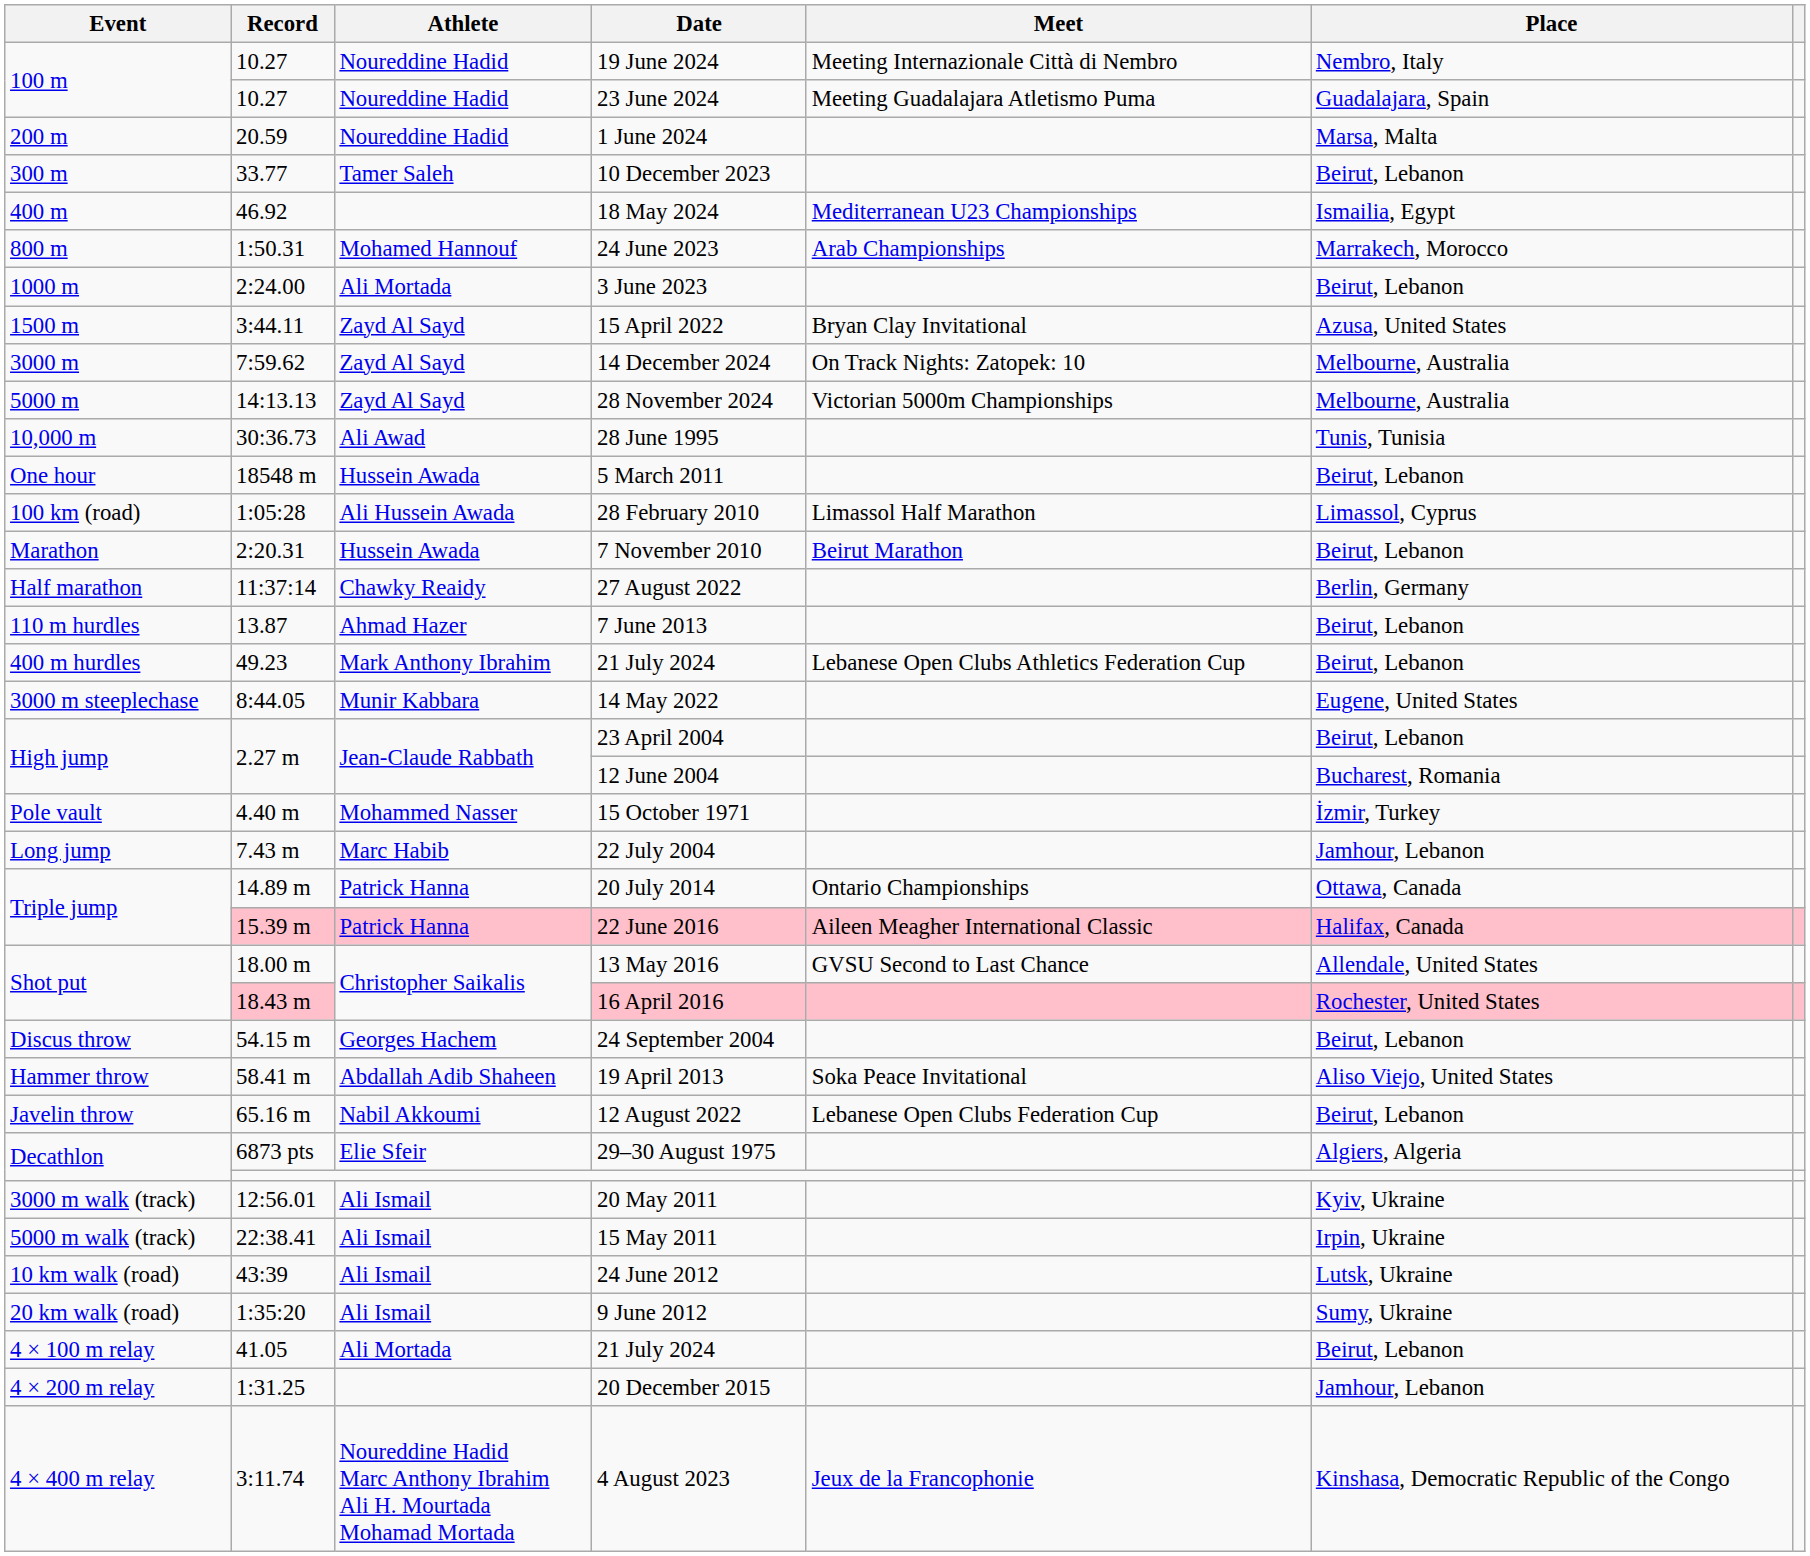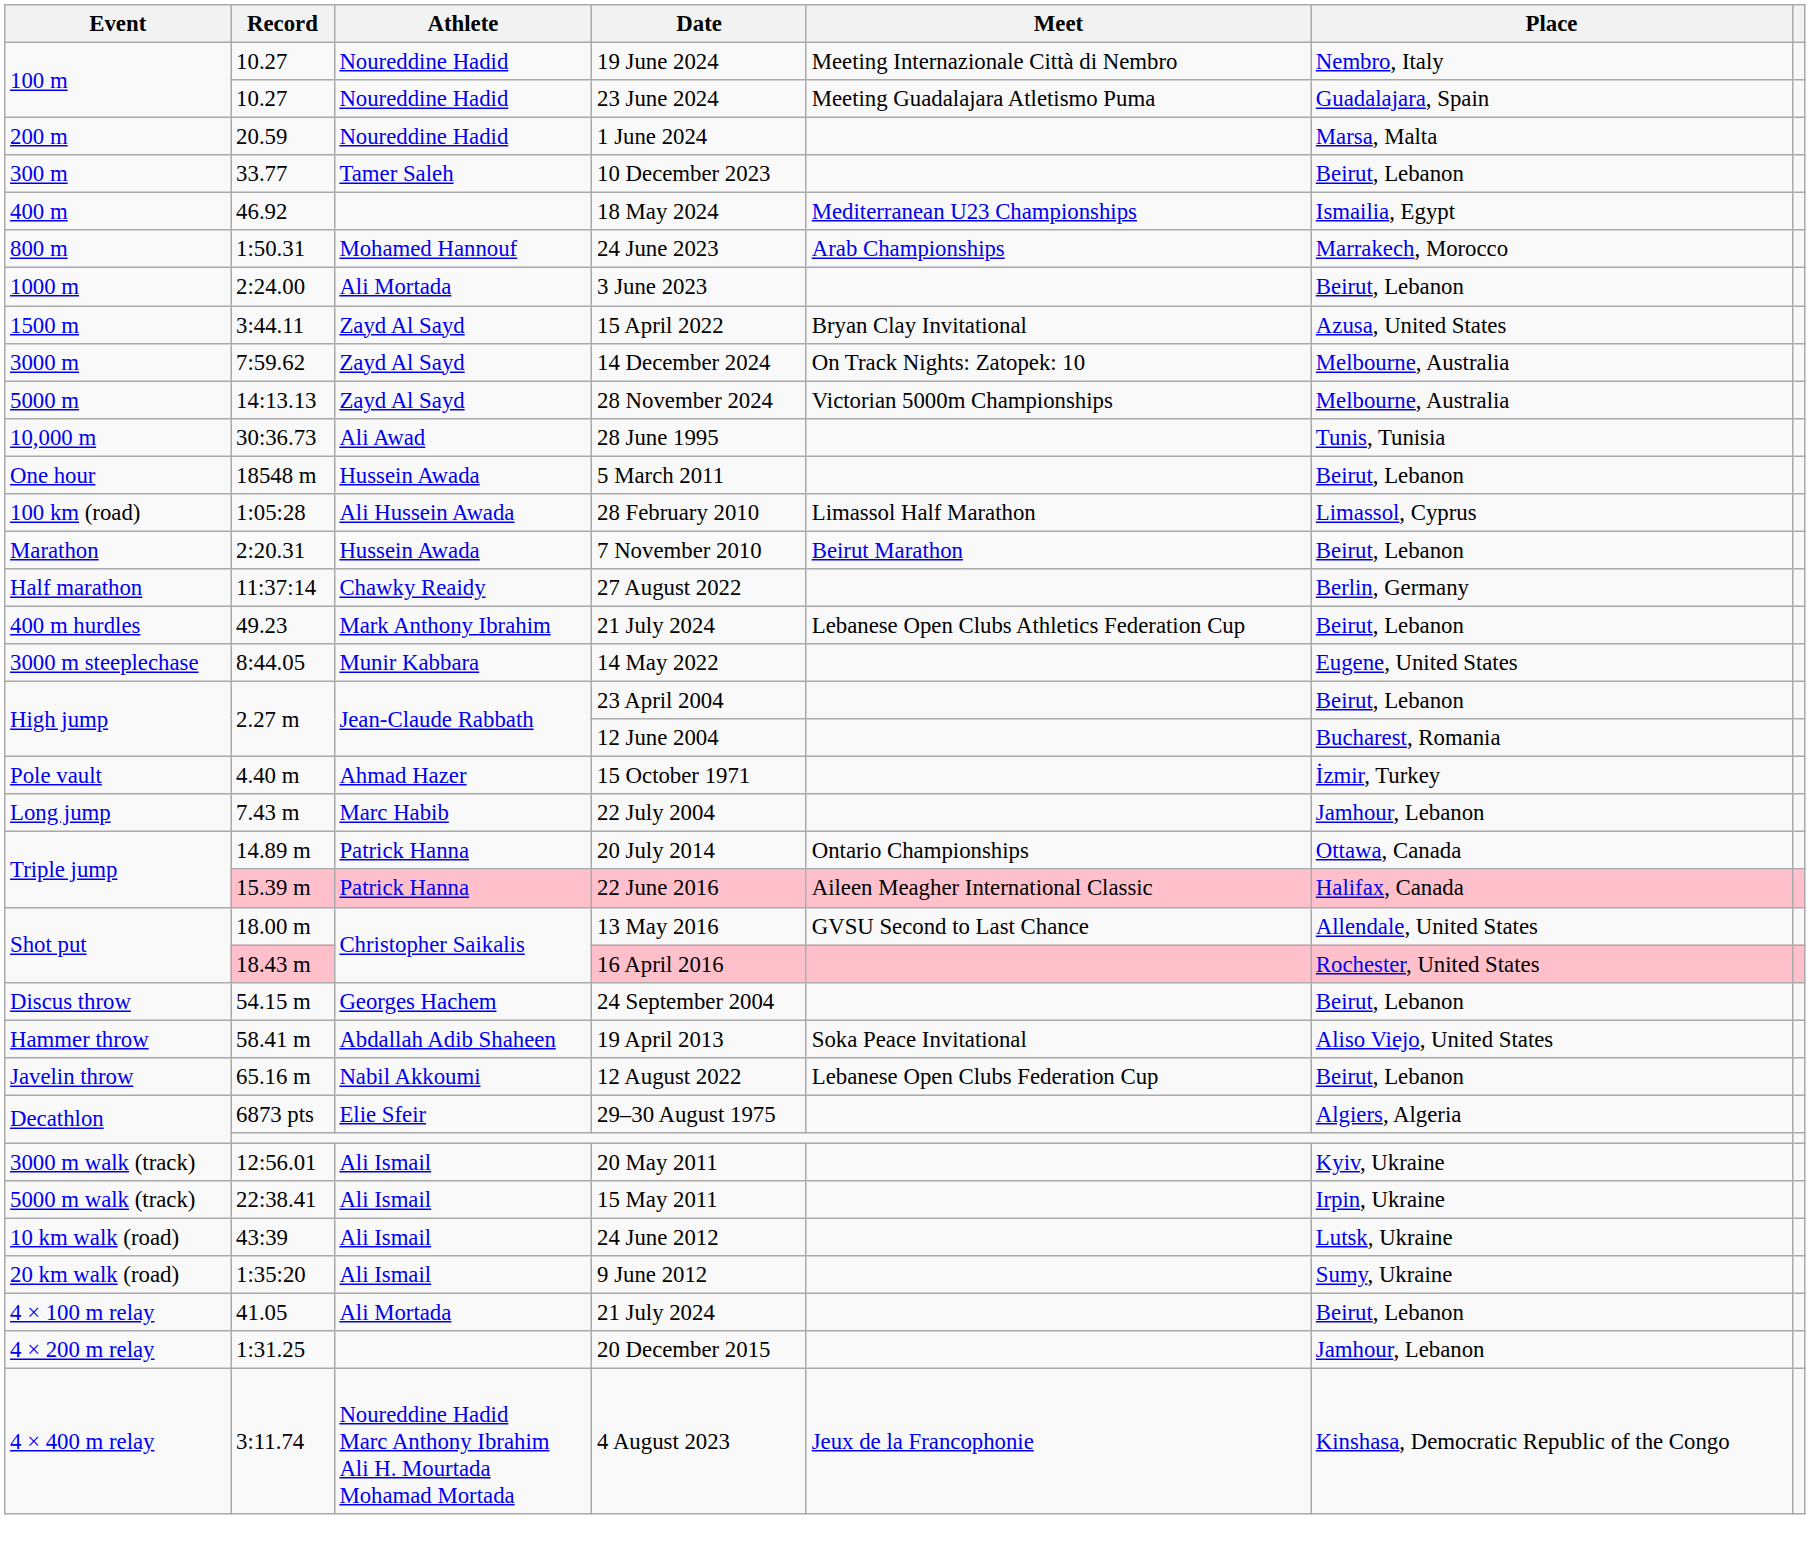- row: 110 m hurdles | 13.87 | Ahmad Hazer | 7 June 2013 | Beirut, Lebanon
15 October 1971 | Athlete: Mohammed Nasser -> Ahmad Hazer
